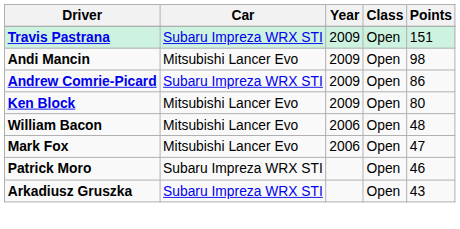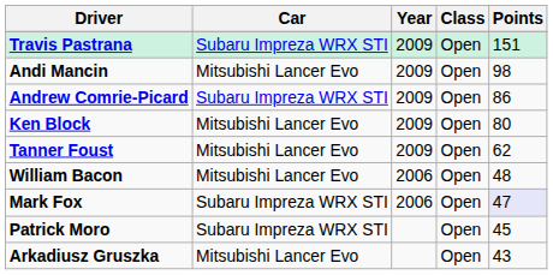+ row: Tanner Foust | Mitsubishi Lancer Evo | 2009 | Open | 62
Mark Fox | Car: Mitsubishi Lancer Evo -> Subaru Impreza WRX STI
Mark Fox | Points: no background -> lavender background
Patrick Moro | Points: 46 -> 45
Arkadiusz Gruszka | Car: Subaru Impreza WRX STI -> Mitsubishi Lancer Evo
